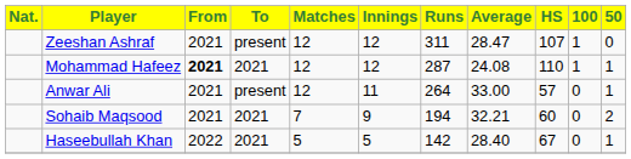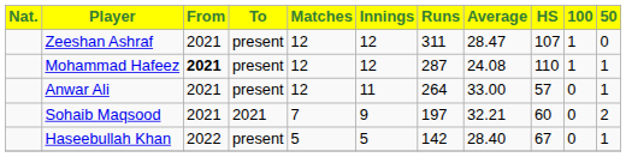Mohammad Hafeez | To: 2021 -> present
Sohaib Maqsood | Runs: 194 -> 197
Haseebullah Khan | To: 2021 -> present
